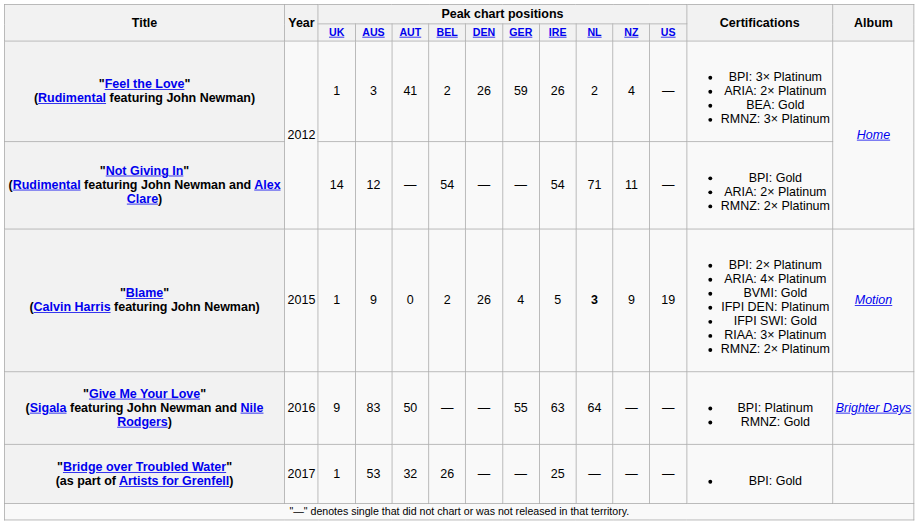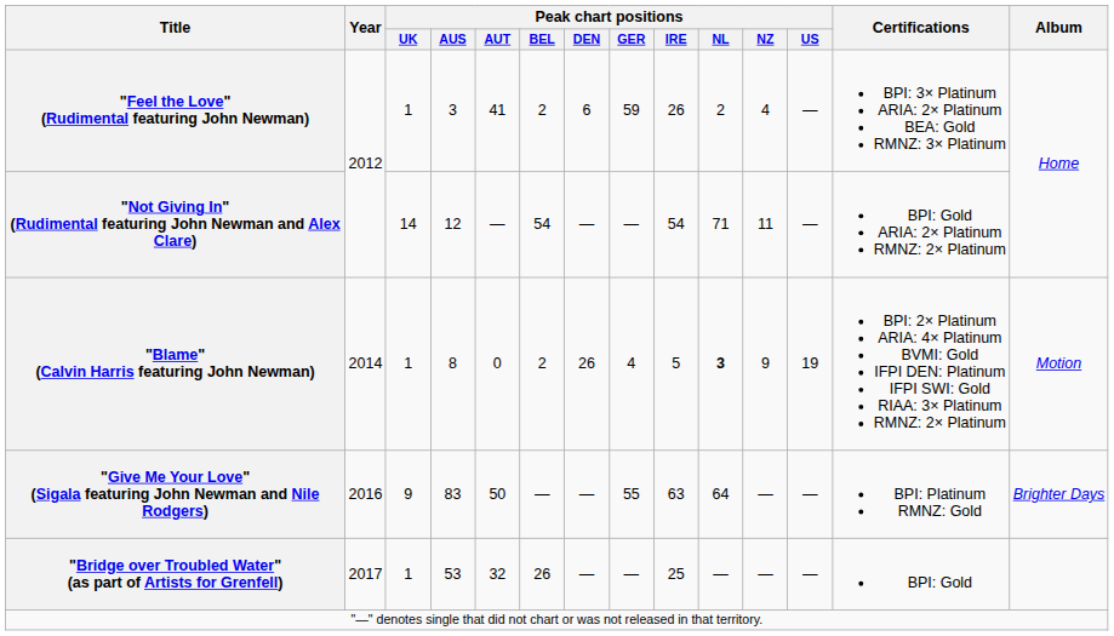"Feel the Love" (Rudimental featuring John Newman) | Peak chart positions / DEN: 26 -> 6
"Blame" (Calvin Harris featuring John Newman) | Year: 2015 -> 2014
"Blame" (Calvin Harris featuring John Newman) | Peak chart positions / AUS: 9 -> 8
